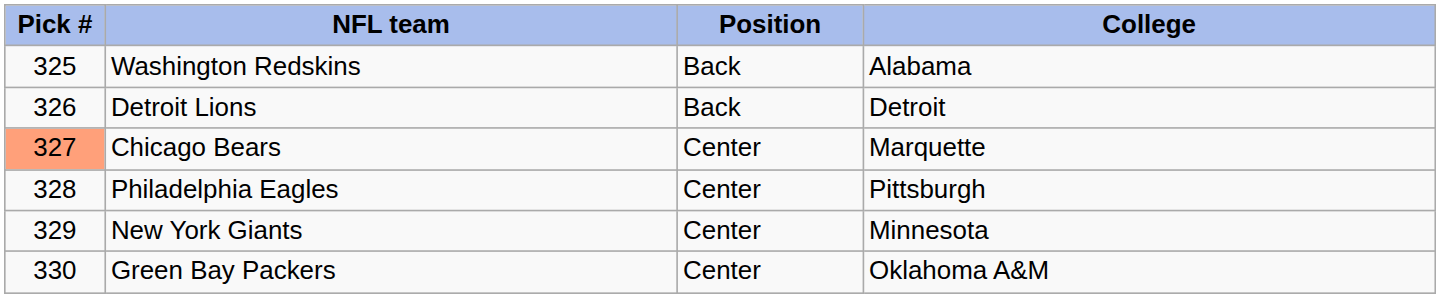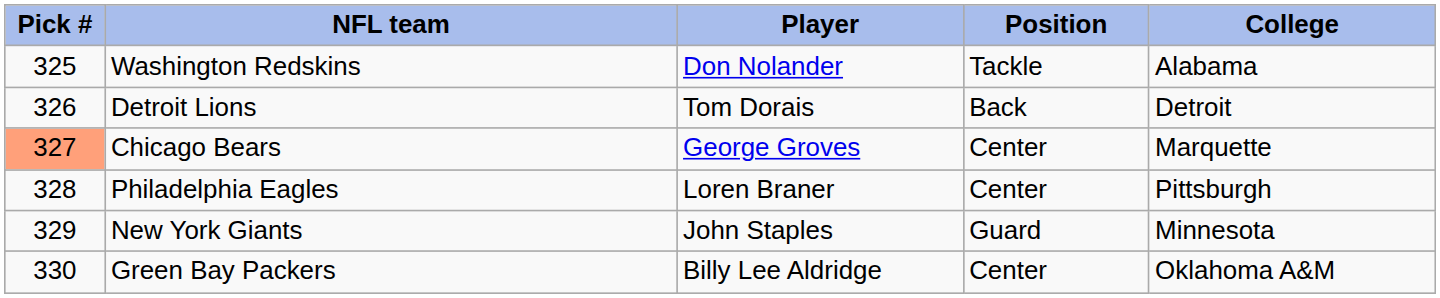+ column: Player | Don Nolander | Tom Dorais | George Groves | Loren Braner | John Staples | Billy Lee Aldridge
Washington Redskins | Position: Back -> Tackle
New York Giants | Position: Center -> Guard
